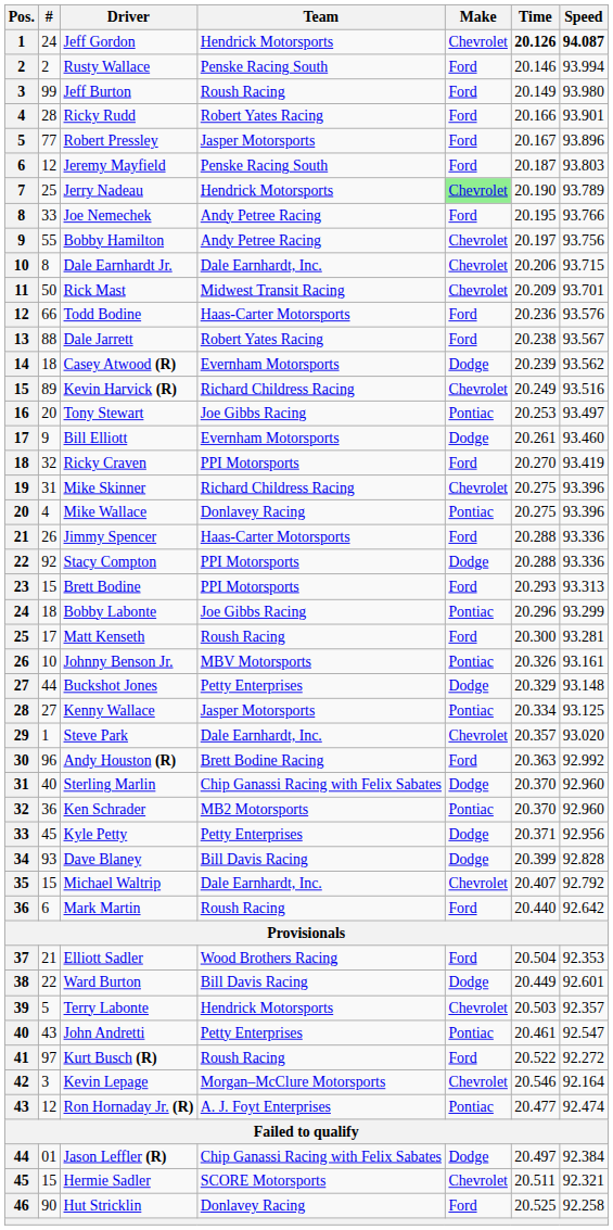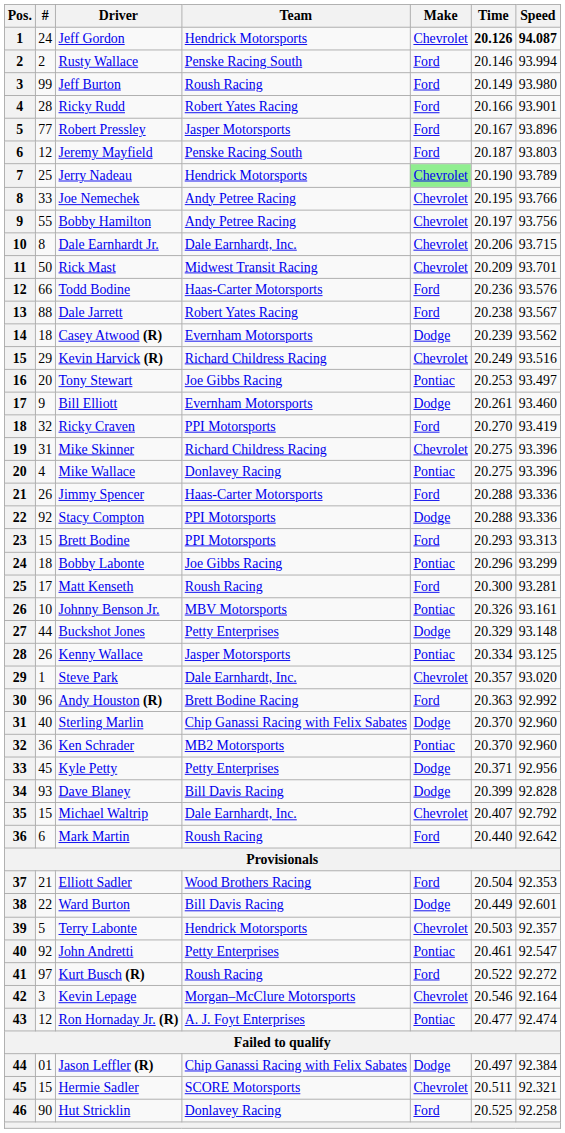Joe Nemechek | Make: Ford -> Chevrolet
Kevin Harvick (R) | #: 89 -> 29
Kenny Wallace | #: 27 -> 26
John Andretti | #: 43 -> 92
